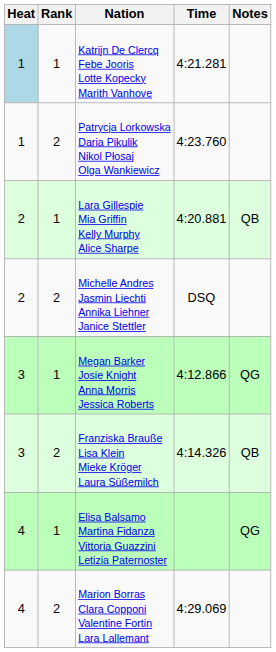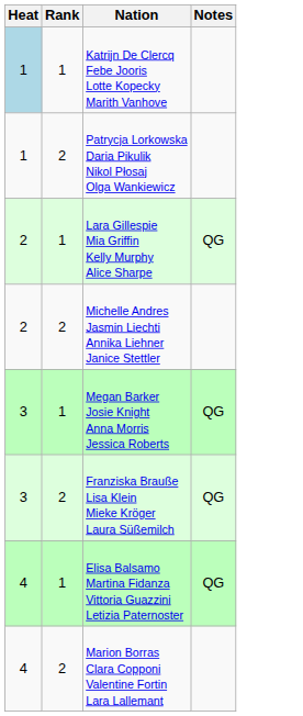- column: Time | 4:21.281 | 4:23.760 | 4:20.881 | DSQ | 4:12.866 | 4:14.326 | 4:29.069
Lara Gillespie Mia Griffin Kelly Murphy Alice Sharpe | Notes: QB -> QG
Franziska Brauße Lisa Klein Mieke Kröger Laura Süßemilch | Notes: QB -> QG
